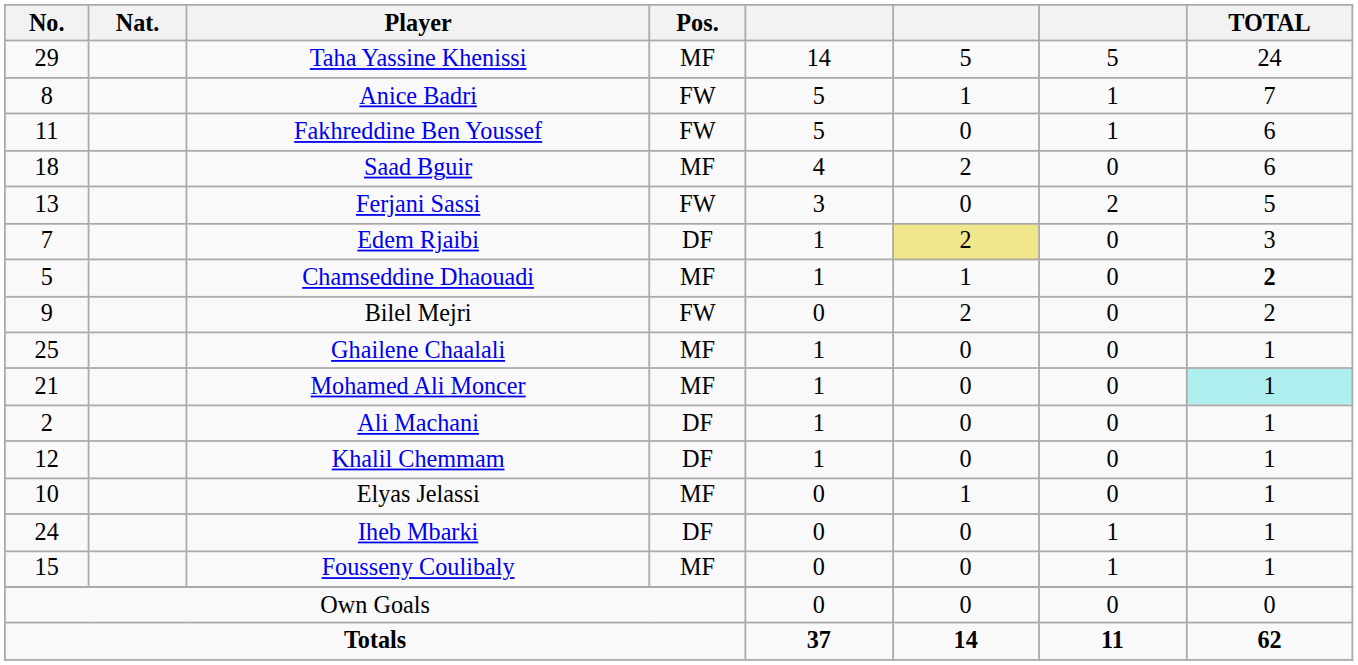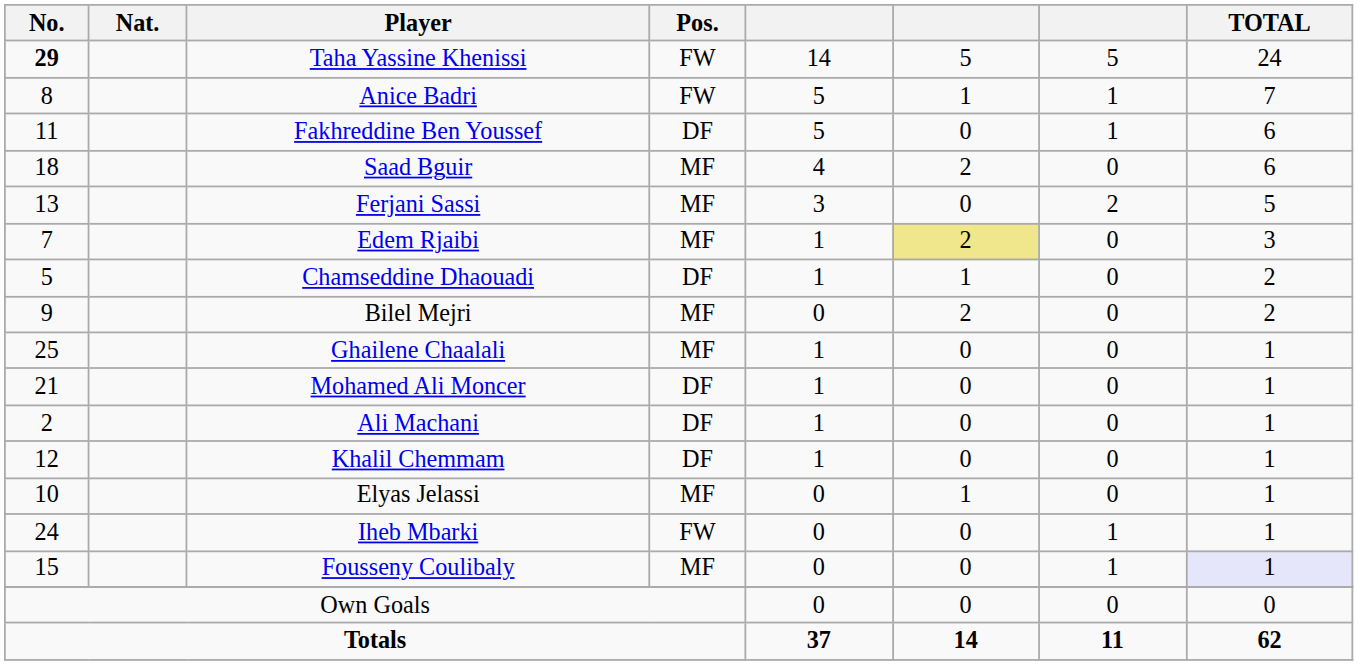Taha Yassine Khenissi | No.: normal -> bold
Taha Yassine Khenissi | Pos.: MF -> FW
Fakhreddine Ben Youssef | Pos.: FW -> DF
Ferjani Sassi | Pos.: FW -> MF
Edem Rjaibi | Pos.: DF -> MF
Chamseddine Dhaouadi | Pos.: MF -> DF
Chamseddine Dhaouadi | TOTAL: bold -> normal
Bilel Mejri | Pos.: FW -> MF
Mohamed Ali Moncer | Pos.: MF -> DF
Mohamed Ali Moncer | TOTAL: paleturquoise background -> no background
Iheb Mbarki | Pos.: DF -> FW
Fousseny Coulibaly | TOTAL: no background -> lavender background
